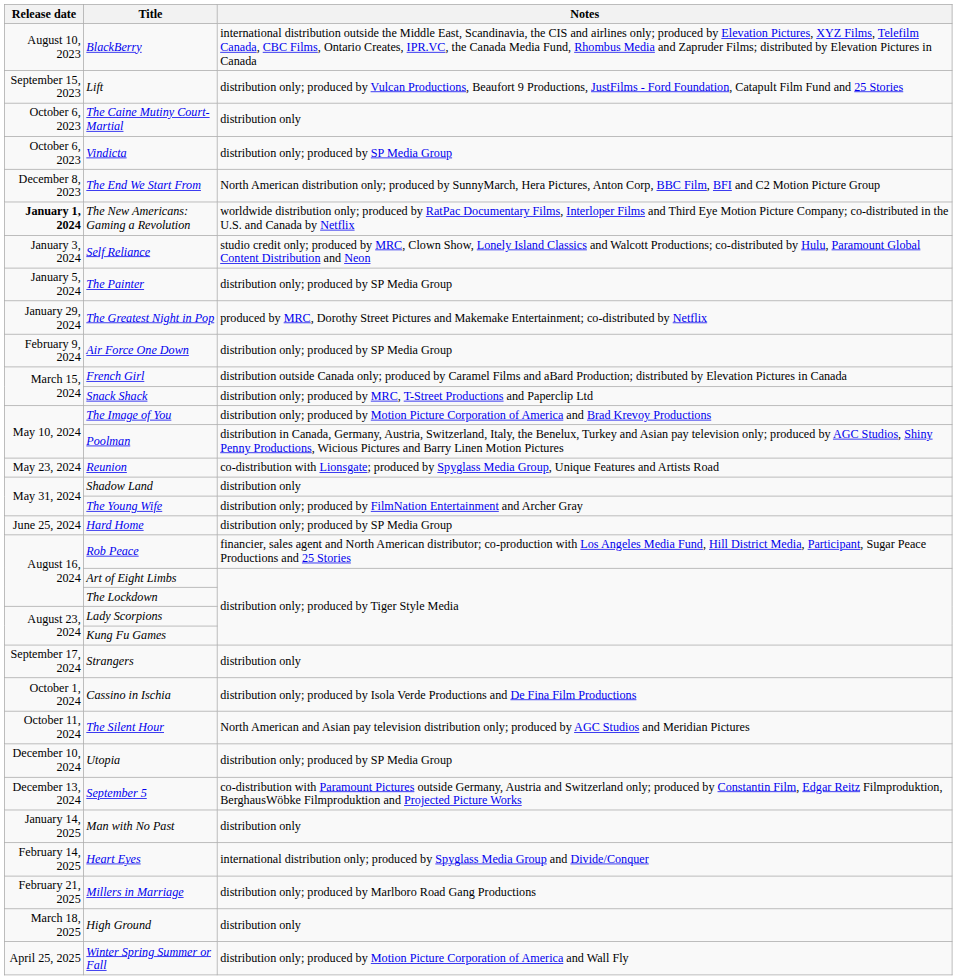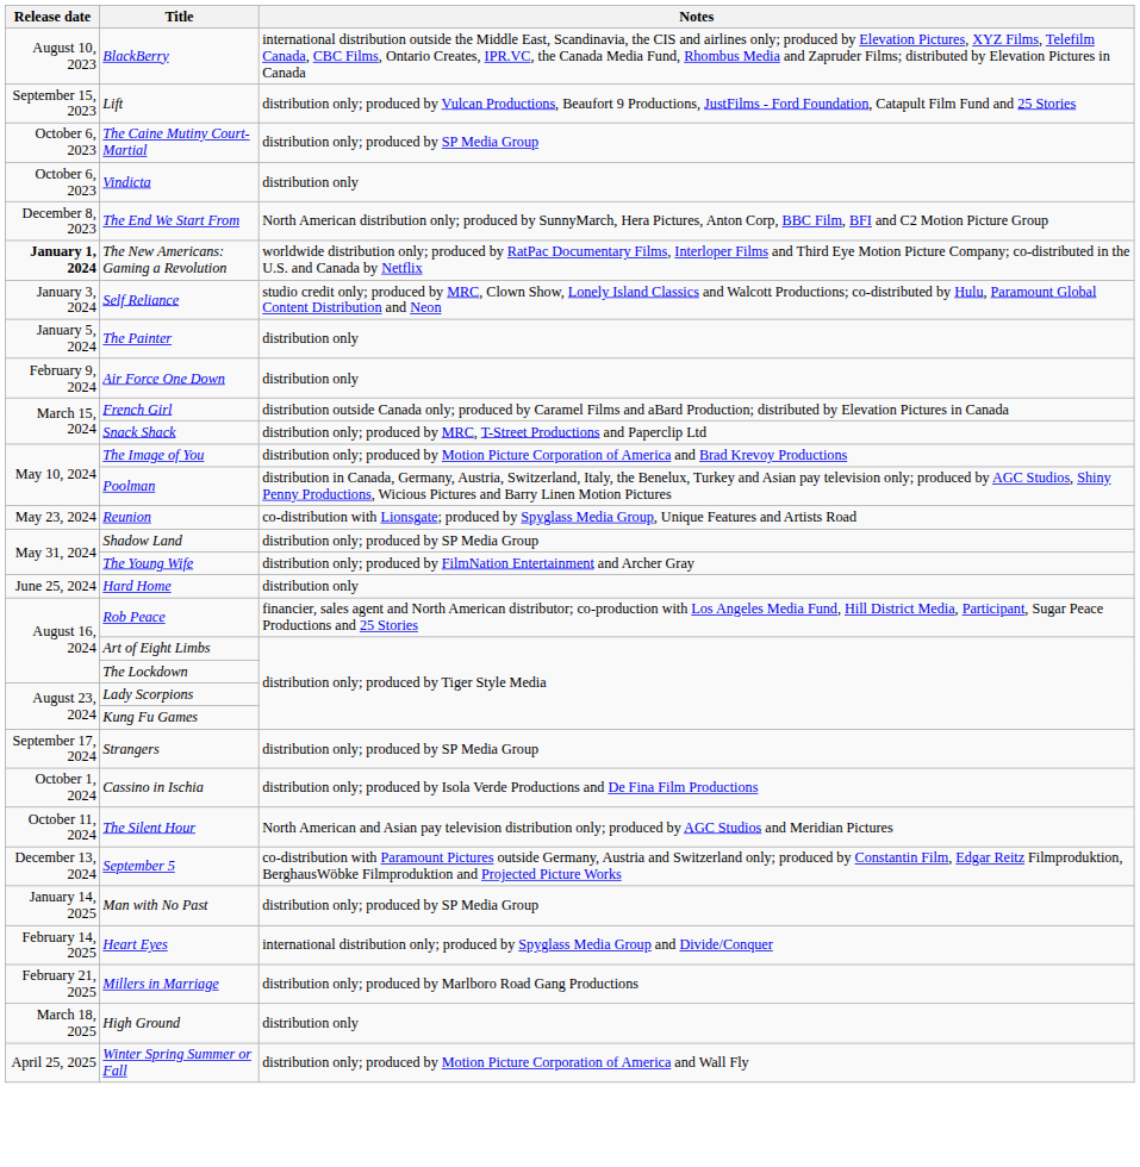The Caine Mutiny Court-Martial | Notes: distribution only -> distribution only; produced by SP Media Group
Vindicta | Notes: distribution only; produced by SP Media Group -> distribution only
The Painter | Notes: distribution only; produced by SP Media Group -> distribution only
- row: January 29, 2024 | The Greatest Night in Pop | produced by MRC, Dorothy Street Pictures and Makemake Entertainment; co-distributed by Netflix
Air Force One Down | Notes: distribution only; produced by SP Media Group -> distribution only
Shadow Land | Notes: distribution only -> distribution only; produced by SP Media Group
Hard Home | Notes: distribution only; produced by SP Media Group -> distribution only
Strangers | Notes: distribution only -> distribution only; produced by SP Media Group
- row: December 10, 2024 | Utopia | distribution only; produced by SP Media Group
Man with No Past | Notes: distribution only -> distribution only; produced by SP Media Group
